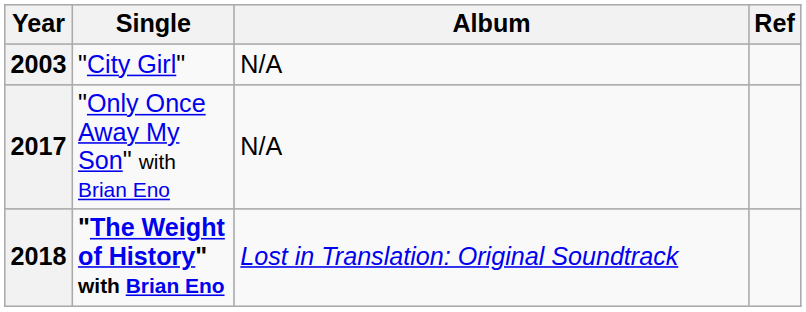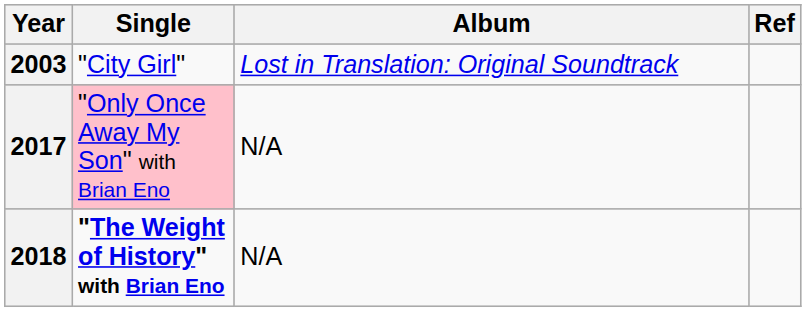2003 | Album: N/A -> Lost in Translation: Original Soundtrack
2017 | Single: no background -> pink background
2018 | Album: Lost in Translation: Original Soundtrack -> N/A
